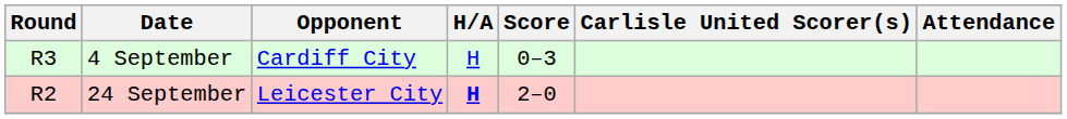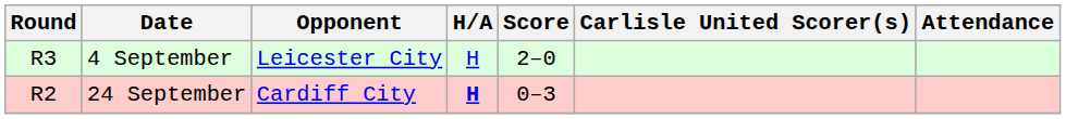4 September | Opponent: Cardiff City -> Leicester City
4 September | Score: 0–3 -> 2–0
24 September | Opponent: Leicester City -> Cardiff City
24 September | Score: 2–0 -> 0–3
